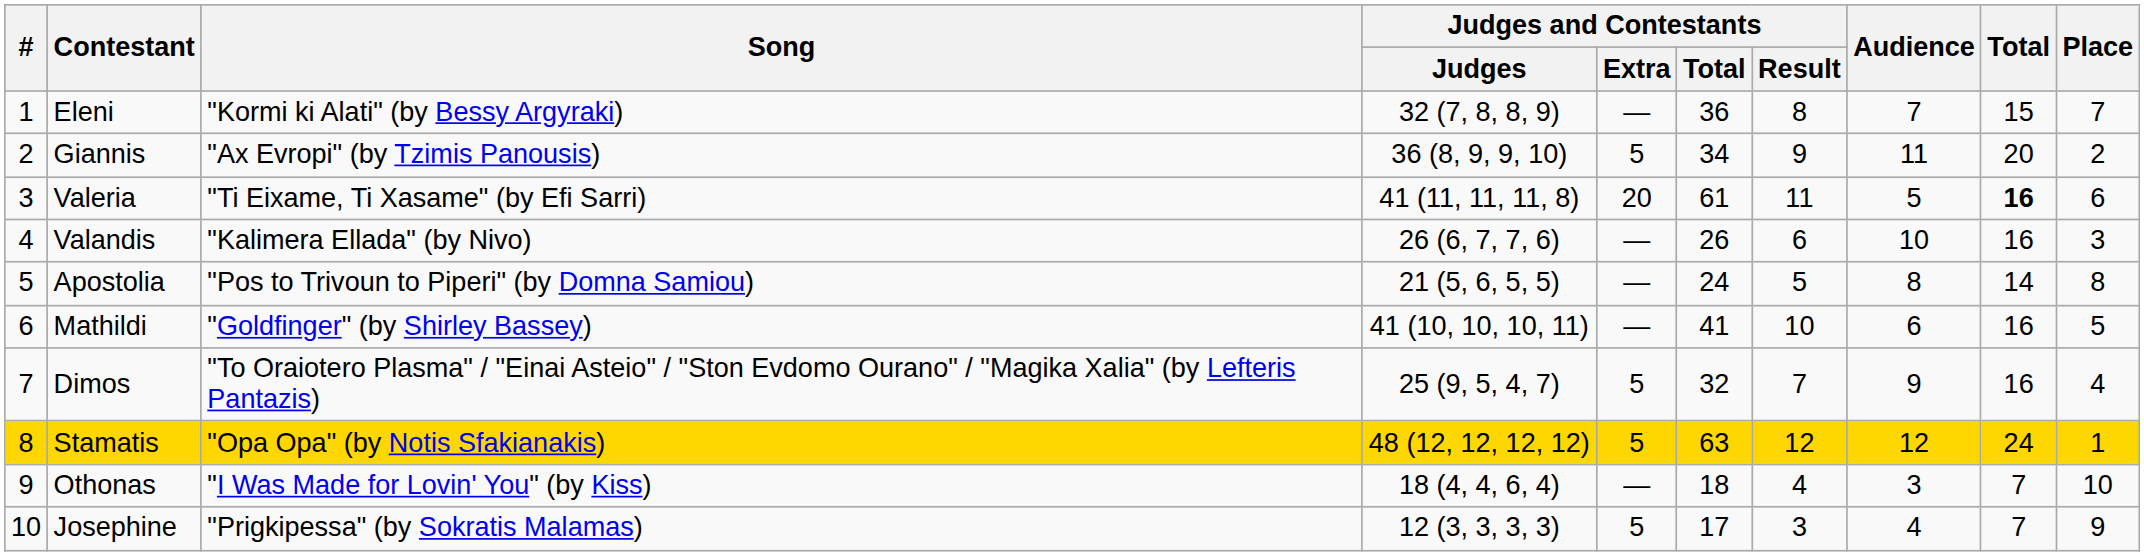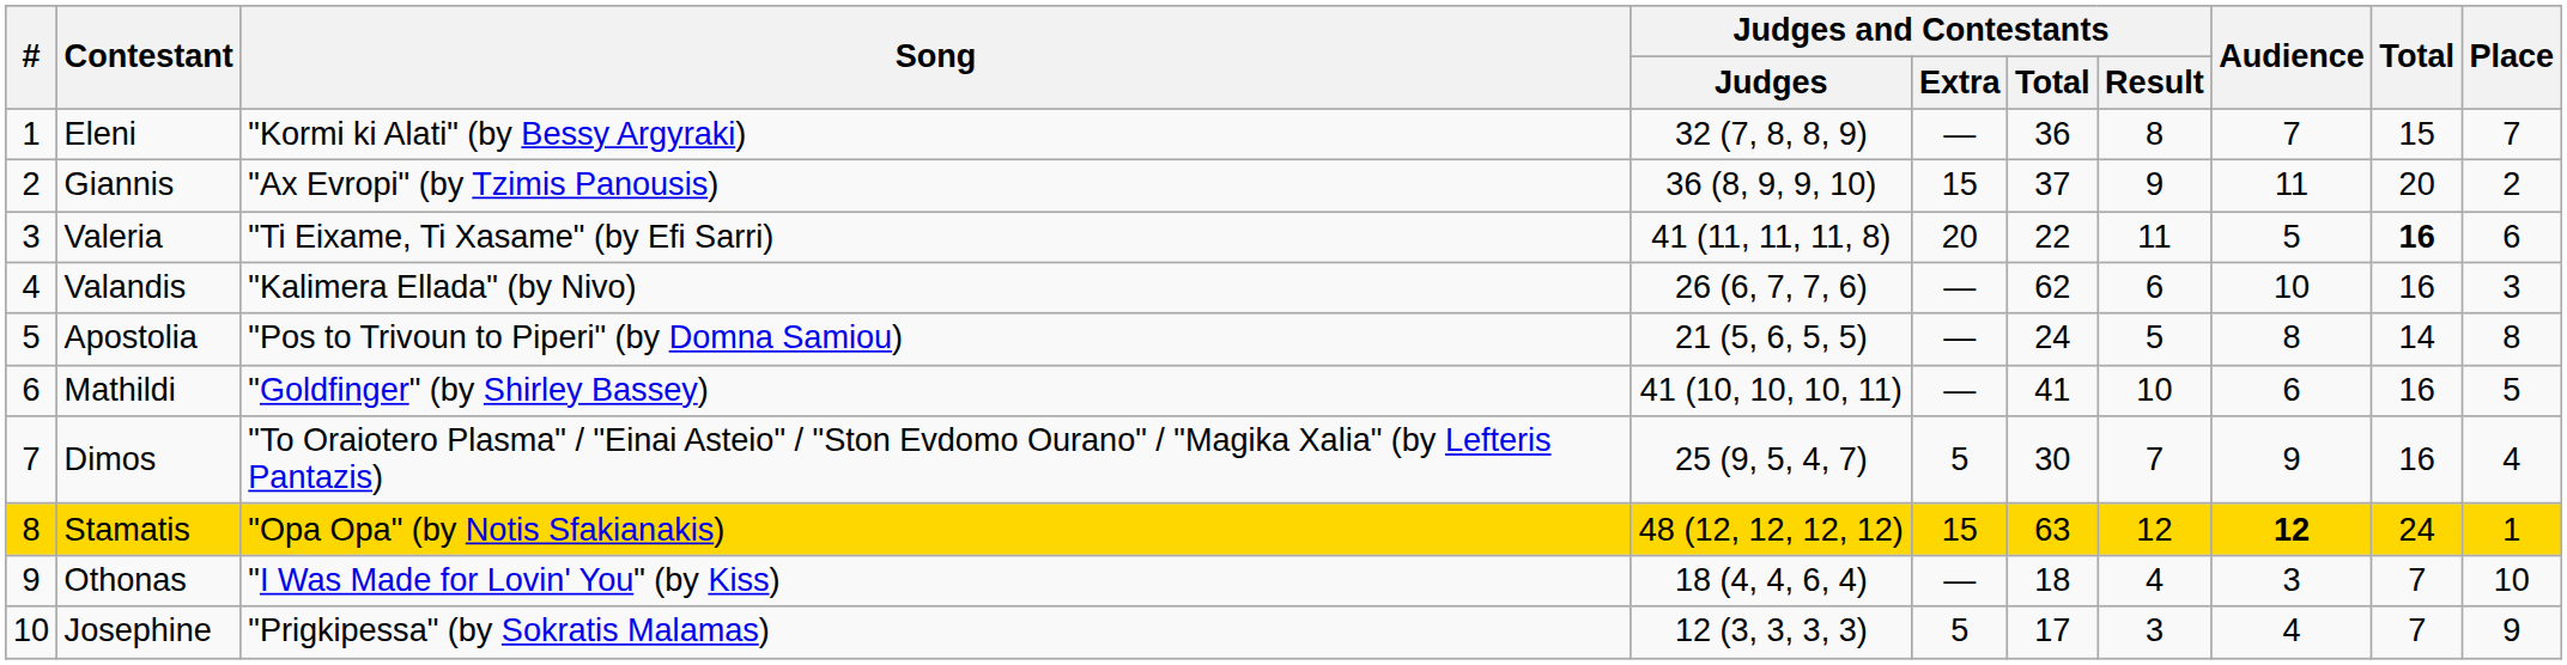Giannis | Judges and Contestants / Extra: 5 -> 15
Giannis | Judges and Contestants / Total: 34 -> 37
Valeria | Judges and Contestants / Total: 61 -> 22
Valandis | Judges and Contestants / Total: 26 -> 62
Dimos | Judges and Contestants / Total: 32 -> 30
Stamatis | Judges and Contestants / Extra: 5 -> 15
Stamatis | Audience: normal -> bold
